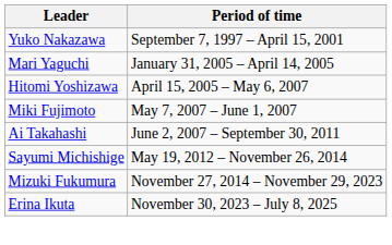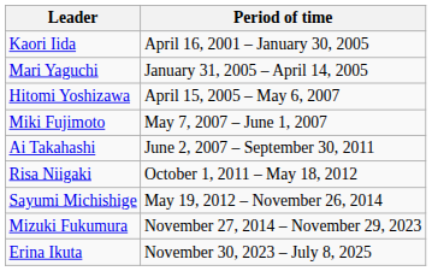- row: Yuko Nakazawa | September 7, 1997 – April 15, 2001
+ row: Kaori Iida | April 16, 2001 – January 30, 2005
+ row: Risa Niigaki | October 1, 2011 – May 18, 2012
